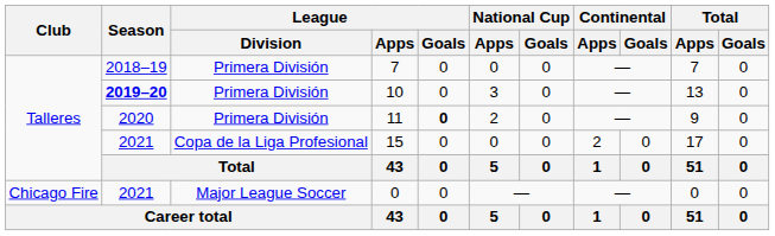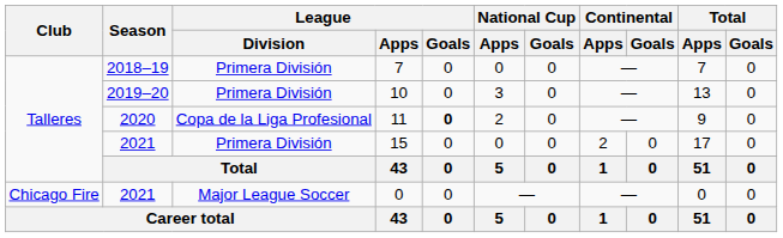10 | Season: bold -> normal
11 | League / Division: Primera División -> Copa de la Liga Profesional
15 | League / Division: Copa de la Liga Profesional -> Primera División
